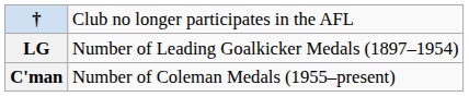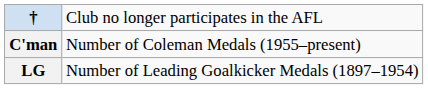rows swapped: LG <-> C'man
